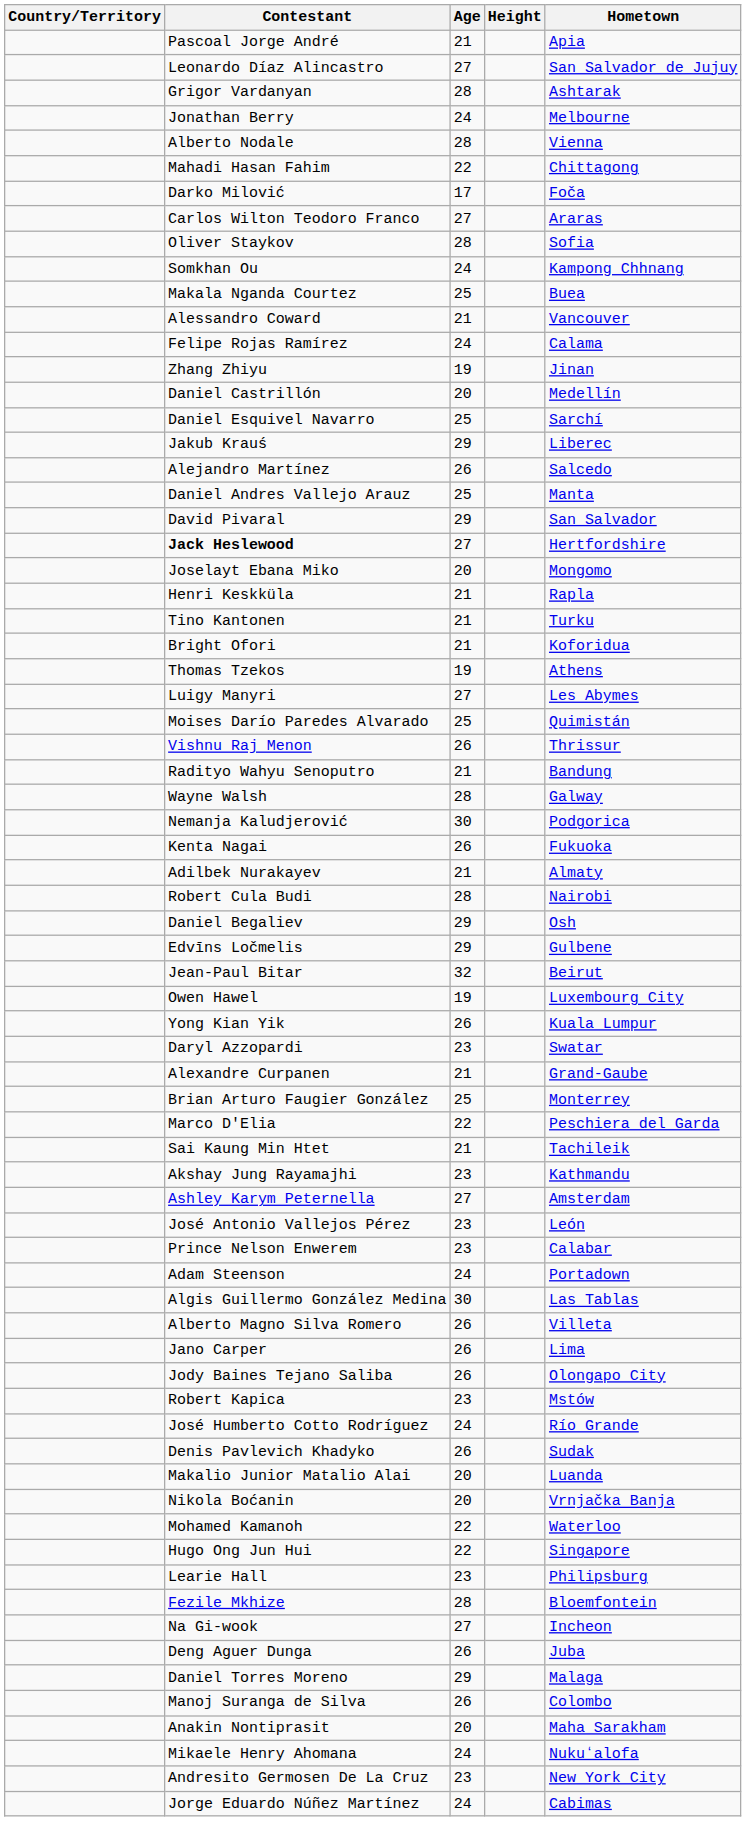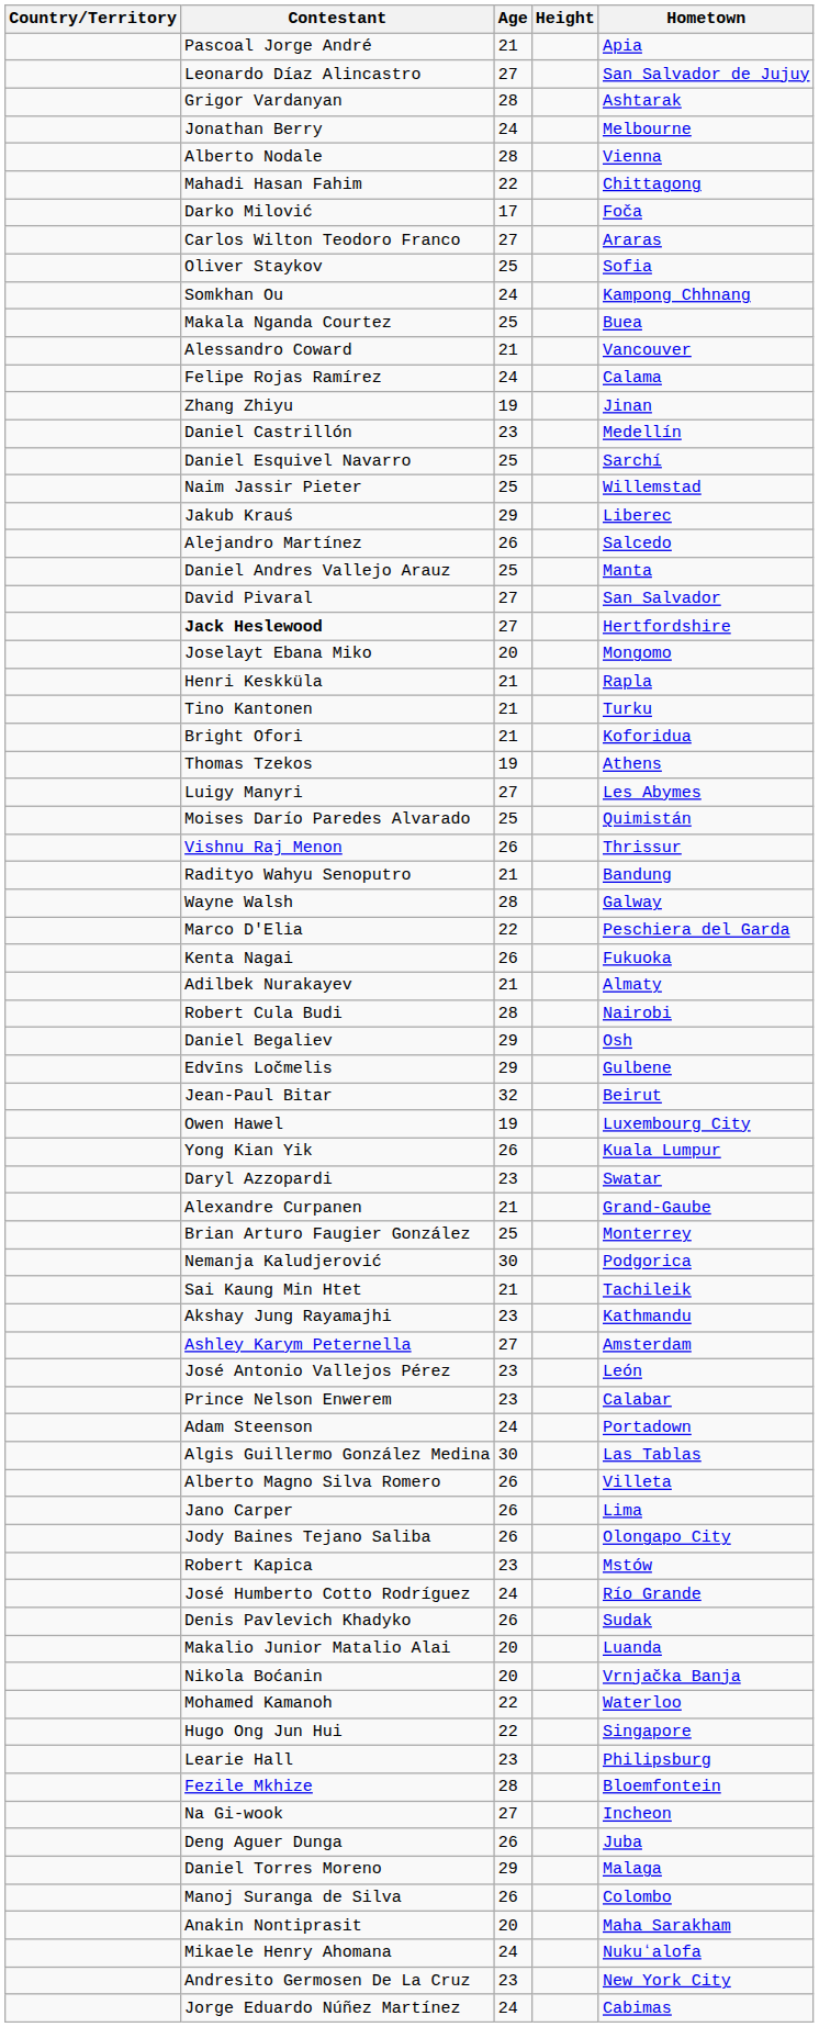Oliver Staykov | Age: 28 -> 25
Daniel Castrillón | Age: 20 -> 23
+ row: Naim Jassir Pieter | 25 | Willemstad
David Pivaral | Age: 29 -> 27
rows swapped: Marco D'Elia <-> Nemanja Kaludjerović
